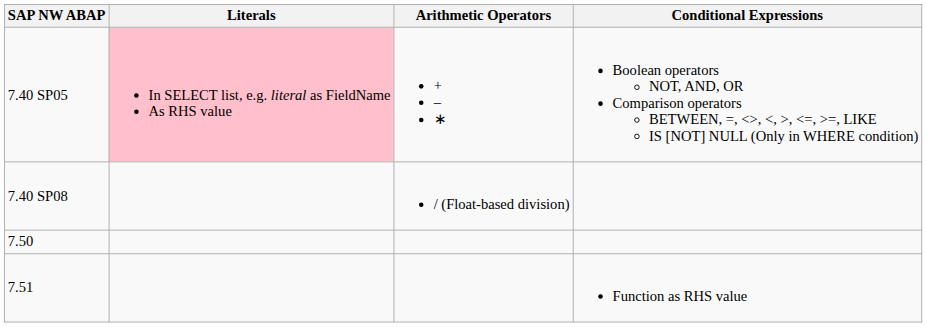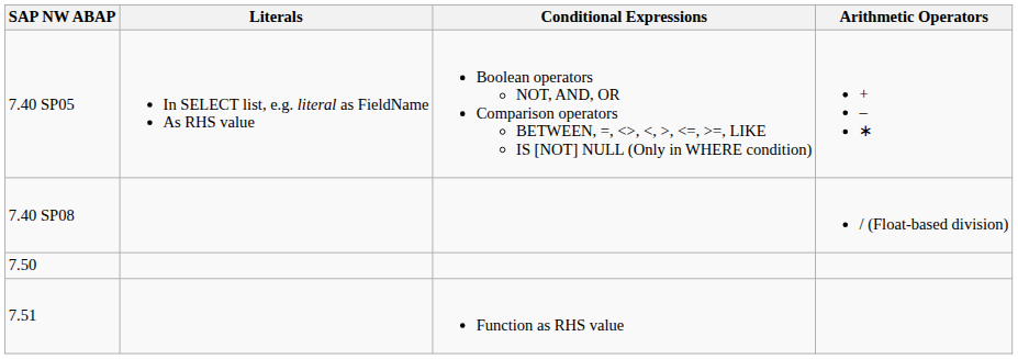columns swapped: Arithmetic Operators <-> Conditional Expressions
7.40 SP05 | Literals: pink background -> no background
